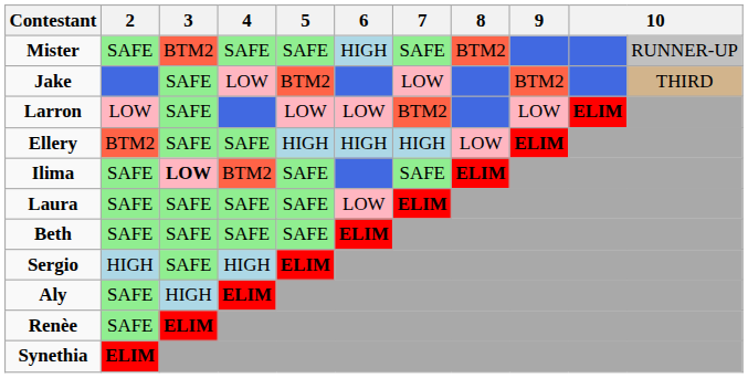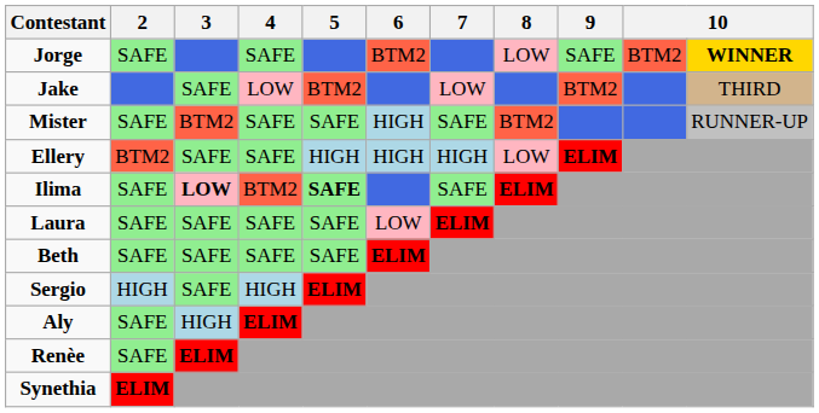+ row: Jorge | SAFE | SAFE | BTM2 | LOW | SAFE | BTM2 | WINNER
rows swapped: Mister <-> Jake
- row: Larron | LOW | SAFE | LOW | LOW | BTM2 | LOW | ELIM
Ilima | 5: normal -> bold
